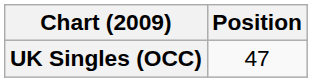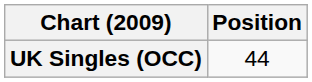UK Singles (OCC) | Position: 47 -> 44
